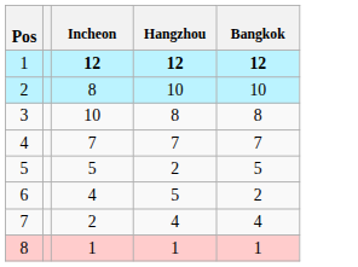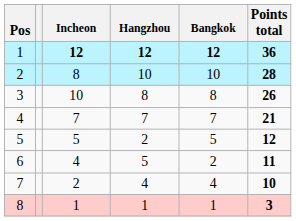+ column: Points total | 36 | 28 | 26 | 21 | 12 | 11 | 10 | 3
